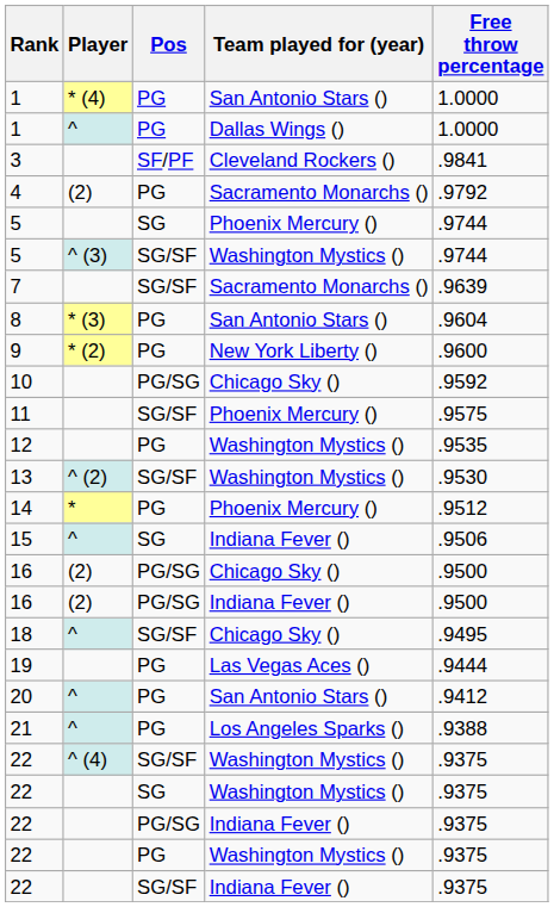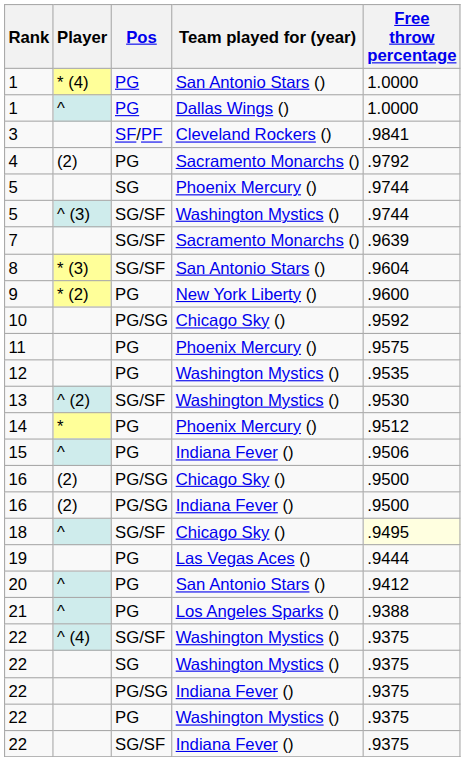8 | Pos: PG -> SG/SF
11 | Pos: SG/SF -> PG
15 | Pos: SG -> PG
18 | Free throw percentage: no background -> lightyellow background
